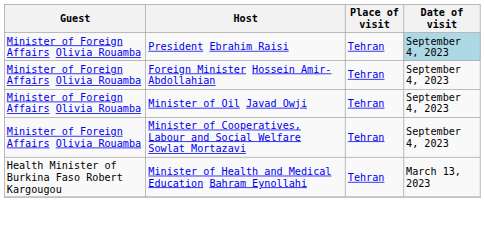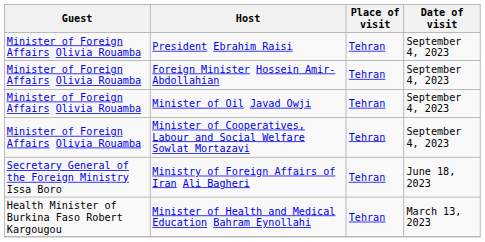President Ebrahim Raisi | Date of visit: lightblue background -> no background
+ row: Secretary General of the Foreign Ministry Issa Boro | Ministry of Foreign Affairs of Iran Ali Bagheri | Tehran | June 18, 2023
